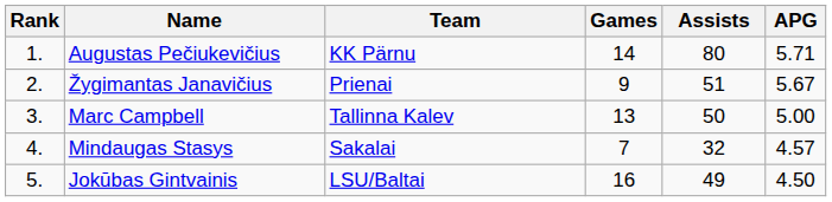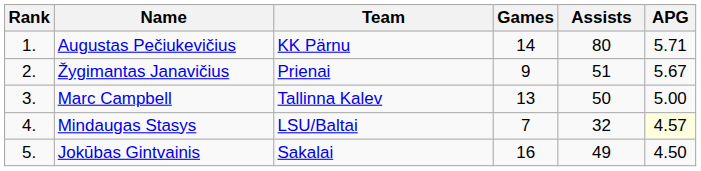Mindaugas Stasys | Team: Sakalai -> LSU/Baltai
Mindaugas Stasys | APG: no background -> lightyellow background
Jokūbas Gintvainis | Team: LSU/Baltai -> Sakalai
